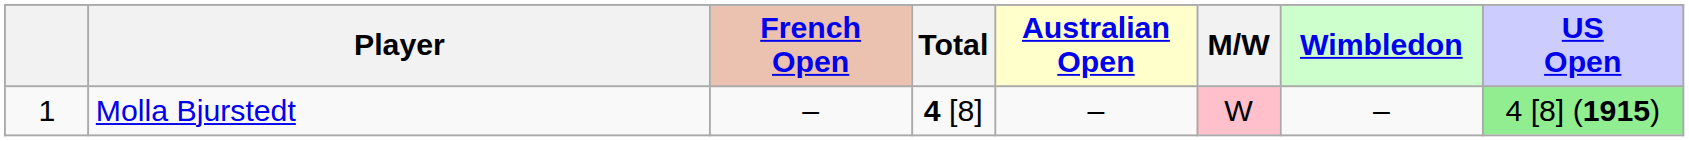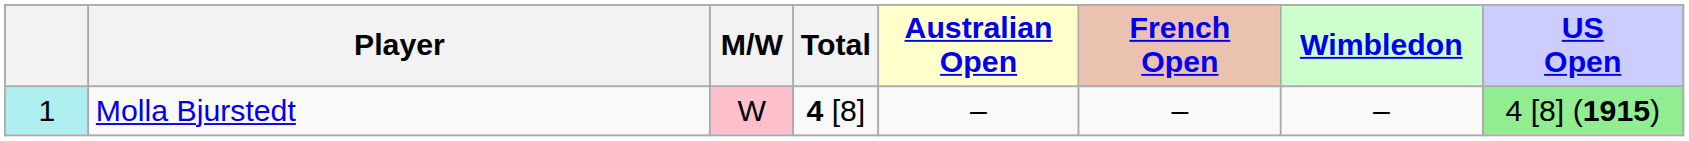columns swapped: M/W <-> French Open
Molla Bjurstedt | column 1: no background -> paleturquoise background
